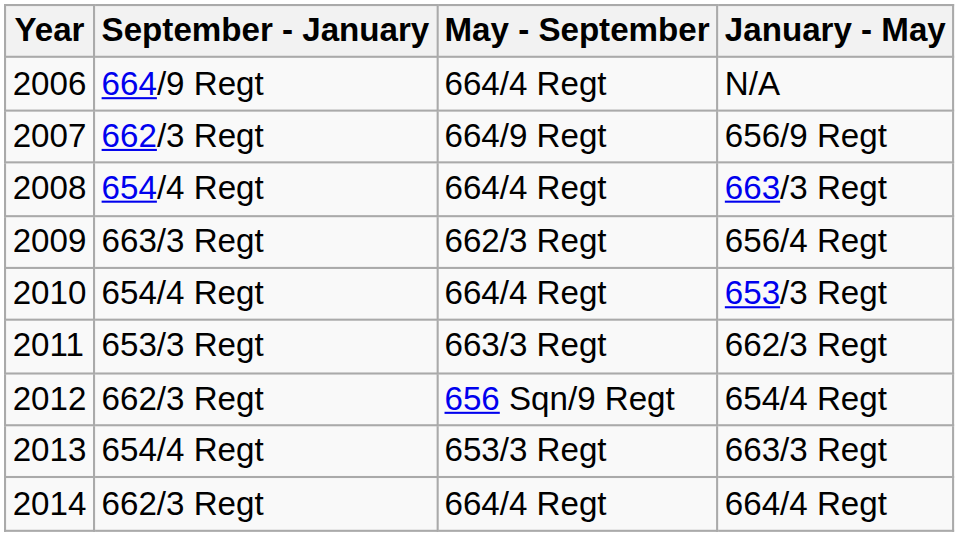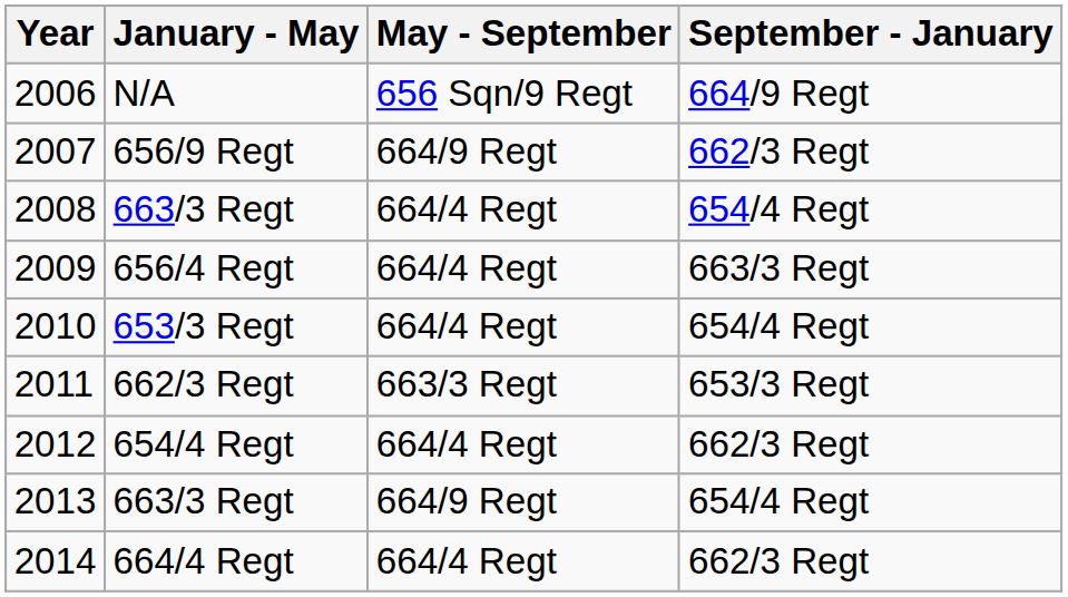columns swapped: January - May <-> September - January
2006 | May - September: 664/4 Regt -> 656 Sqn/9 Regt
2009 | May - September: 662/3 Regt -> 664/4 Regt
2012 | May - September: 656 Sqn/9 Regt -> 664/4 Regt
2013 | May - September: 653/3 Regt -> 664/9 Regt
